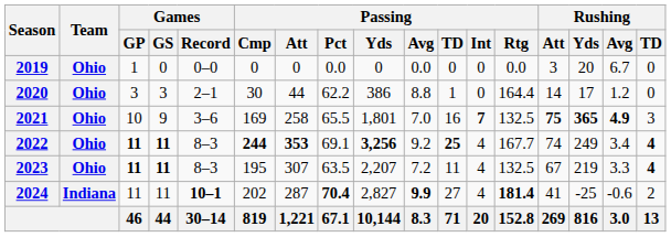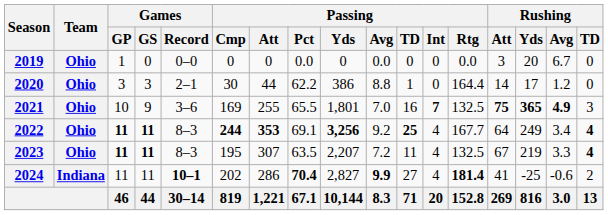2021 | Passing / Att: 258 -> 255
2022 | Rushing / Att: 74 -> 64
2024 | Passing / Att: 287 -> 286
